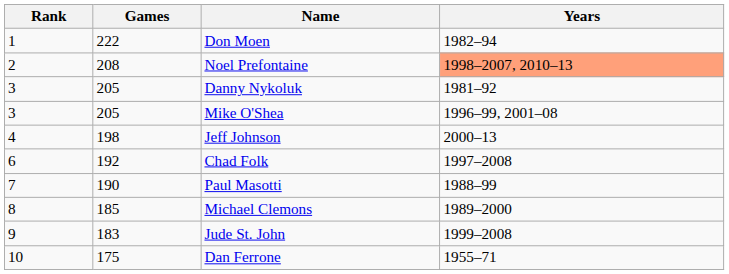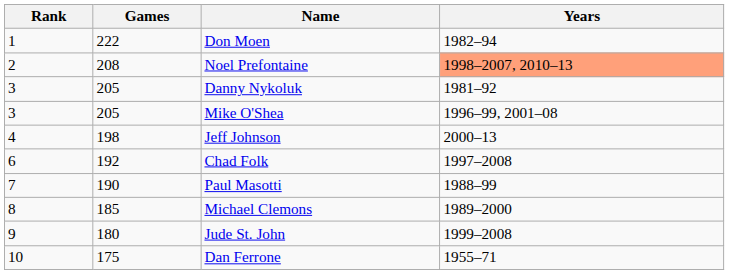Jude St. John | Games: 183 -> 180
